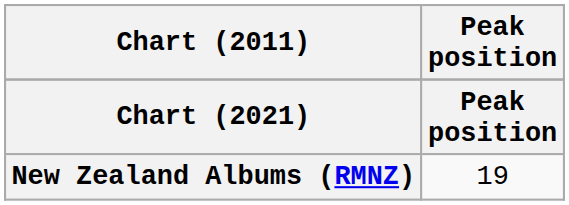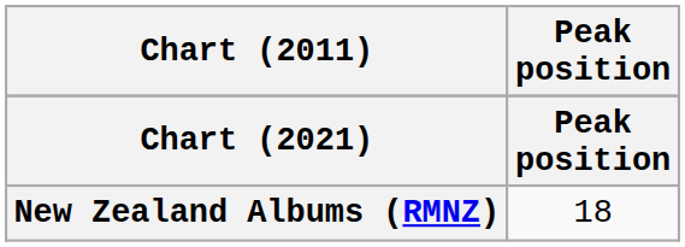New Zealand Albums (RMNZ) | Peak position: 19 -> 18
